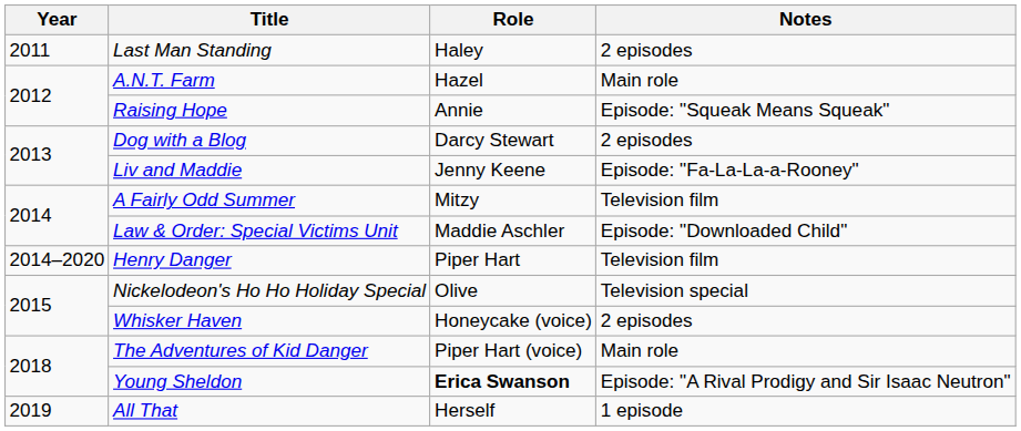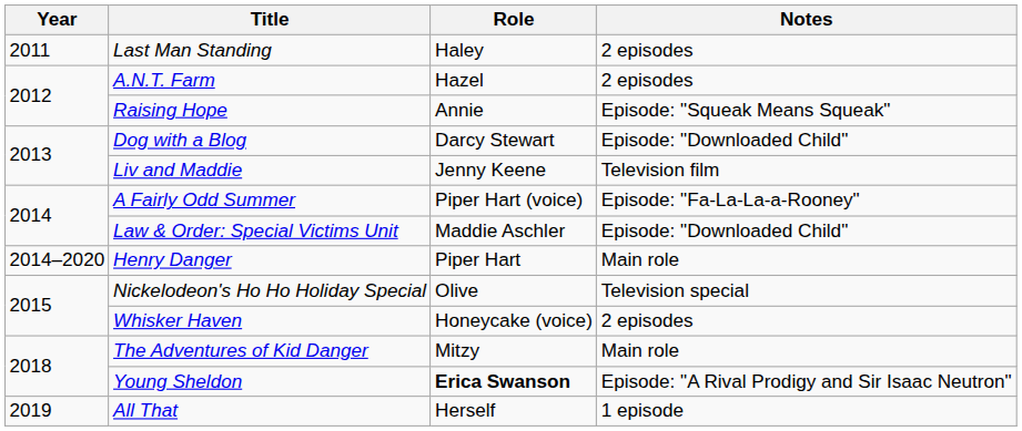A.N.T. Farm | Notes: Main role -> 2 episodes
Dog with a Blog | Notes: 2 episodes -> Episode: "Downloaded Child"
Liv and Maddie | Notes: Episode: "Fa-La-La-a-Rooney" -> Television film
A Fairly Odd Summer | Role: Mitzy -> Piper Hart (voice)
A Fairly Odd Summer | Notes: Television film -> Episode: "Fa-La-La-a-Rooney"
Henry Danger | Notes: Television film -> Main role
The Adventures of Kid Danger | Role: Piper Hart (voice) -> Mitzy
